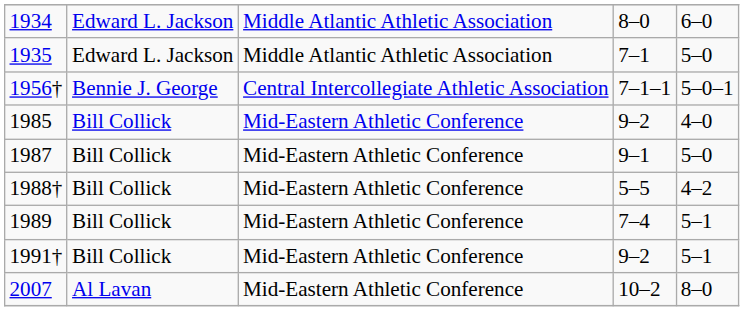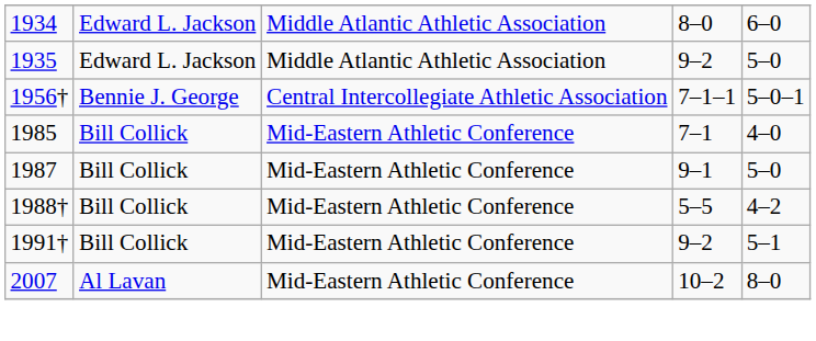1935 | column 4: 7–1 -> 9–2
1985 | column 4: 9–2 -> 7–1
- row: 1989 | Bill Collick | Mid-Eastern Athletic Conference | 7–4 | 5–1
